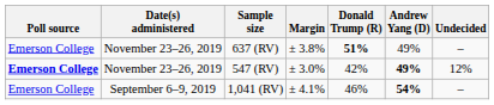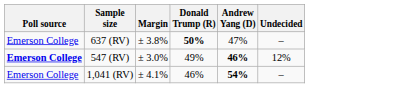- column: Date(s) administered | November 23–26, 2019 | November 23–26, 2019 | September 6–9, 2019
637 (RV) | Donald Trump (R): 51% -> 50%
637 (RV) | Andrew Yang (D): 49% -> 47%
547 (RV) | Donald Trump (R): 42% -> 49%
547 (RV) | Andrew Yang (D): 49% -> 46%
